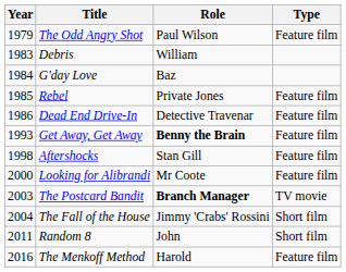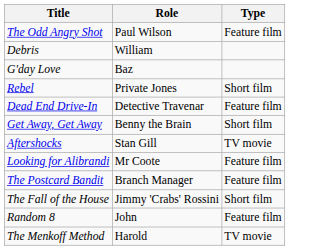- column: Year | 1979 | 1983 | 1984 | 1985 | 1986 | 1993 | 1998 | 2000 | 2003 | 2004 | 2011 | 2016
Rebel | Type: Feature film -> Short film
Get Away, Get Away | Role: bold -> normal
Get Away, Get Away | Type: Feature film -> Short film
Aftershocks | Type: Feature film -> TV movie
The Postcard Bandit | Role: bold -> normal
The Postcard Bandit | Type: TV movie -> Feature film
Random 8 | Type: Short film -> Feature film
The Menkoff Method | Type: Feature film -> TV movie
